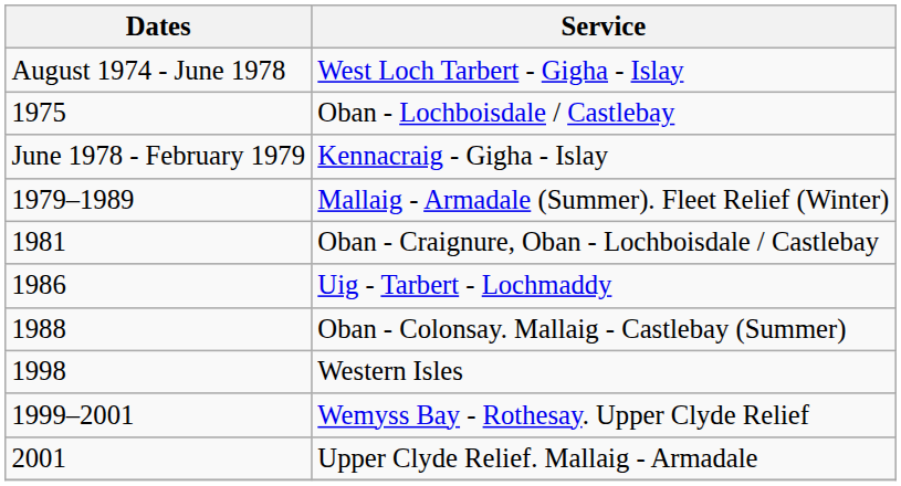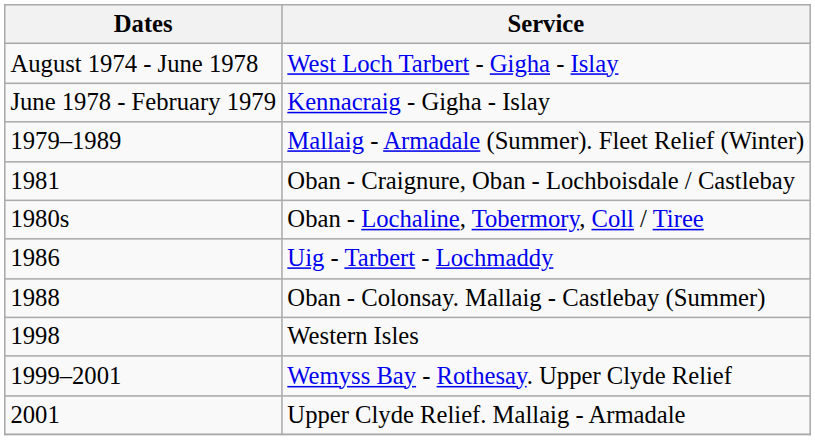- row: 1975 | Oban - Lochboisdale / Castlebay
+ row: 1980s | Oban - Lochaline, Tobermory, Coll / Tiree
